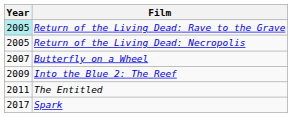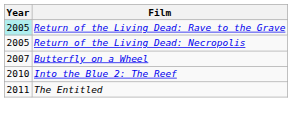Into the Blue 2: The Reef | Year: 2009 -> 2010
- row: 2017 | Spark
